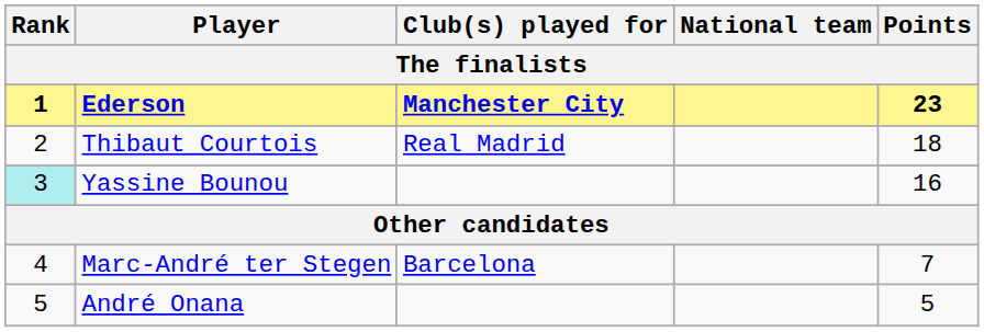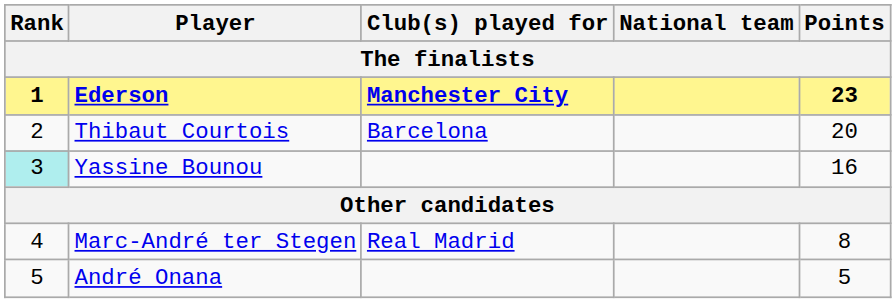Thibaut Courtois | Club(s) played for: Real Madrid -> Barcelona
Thibaut Courtois | Points: 18 -> 20
Marc-André ter Stegen | Club(s) played for: Barcelona -> Real Madrid
Marc-André ter Stegen | Points: 7 -> 8
